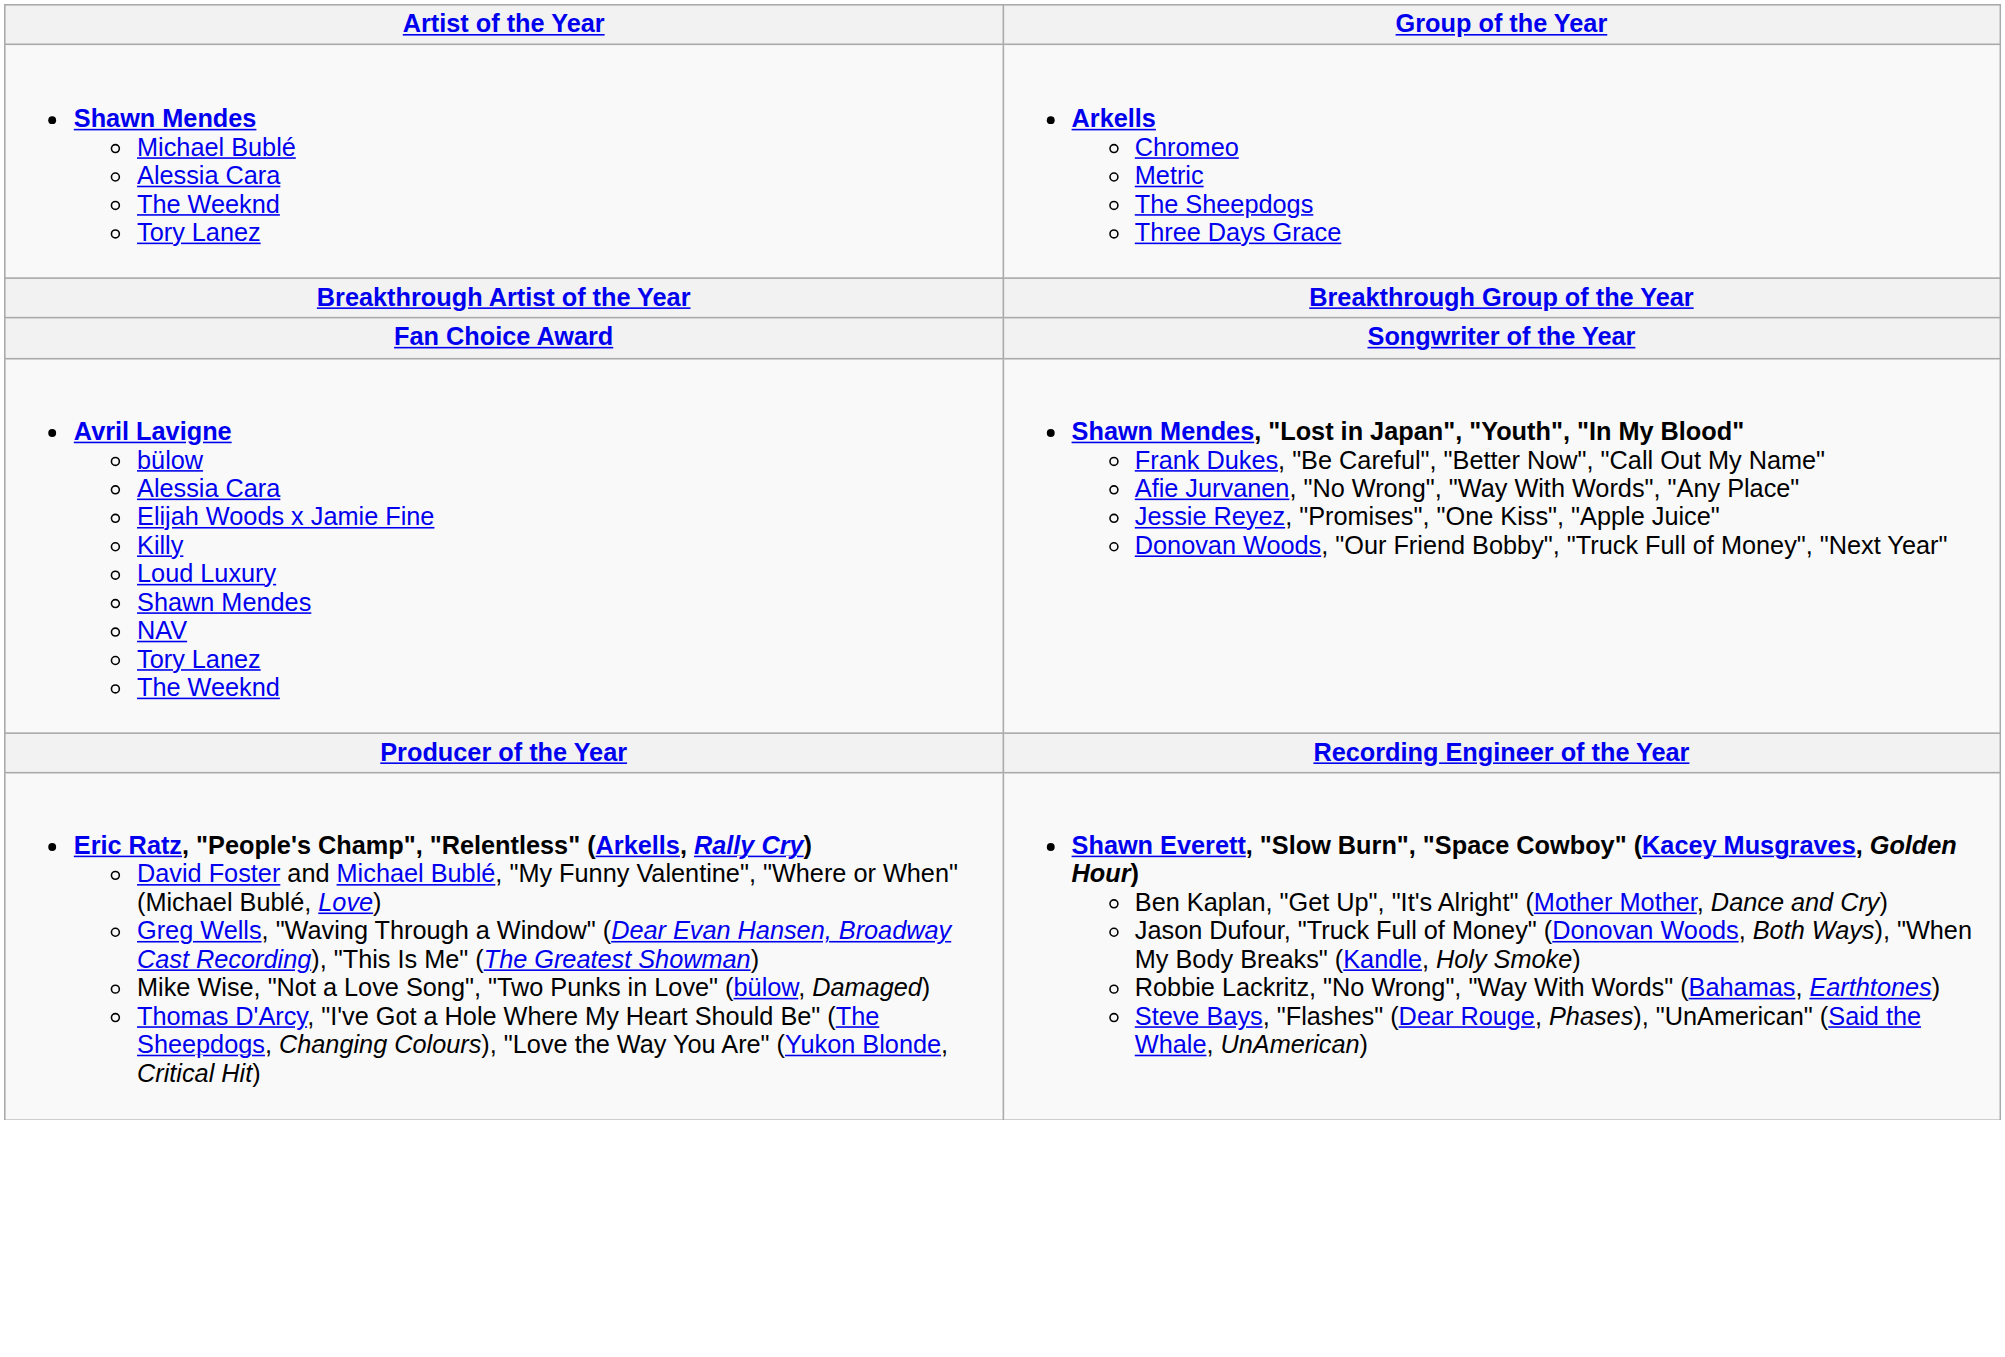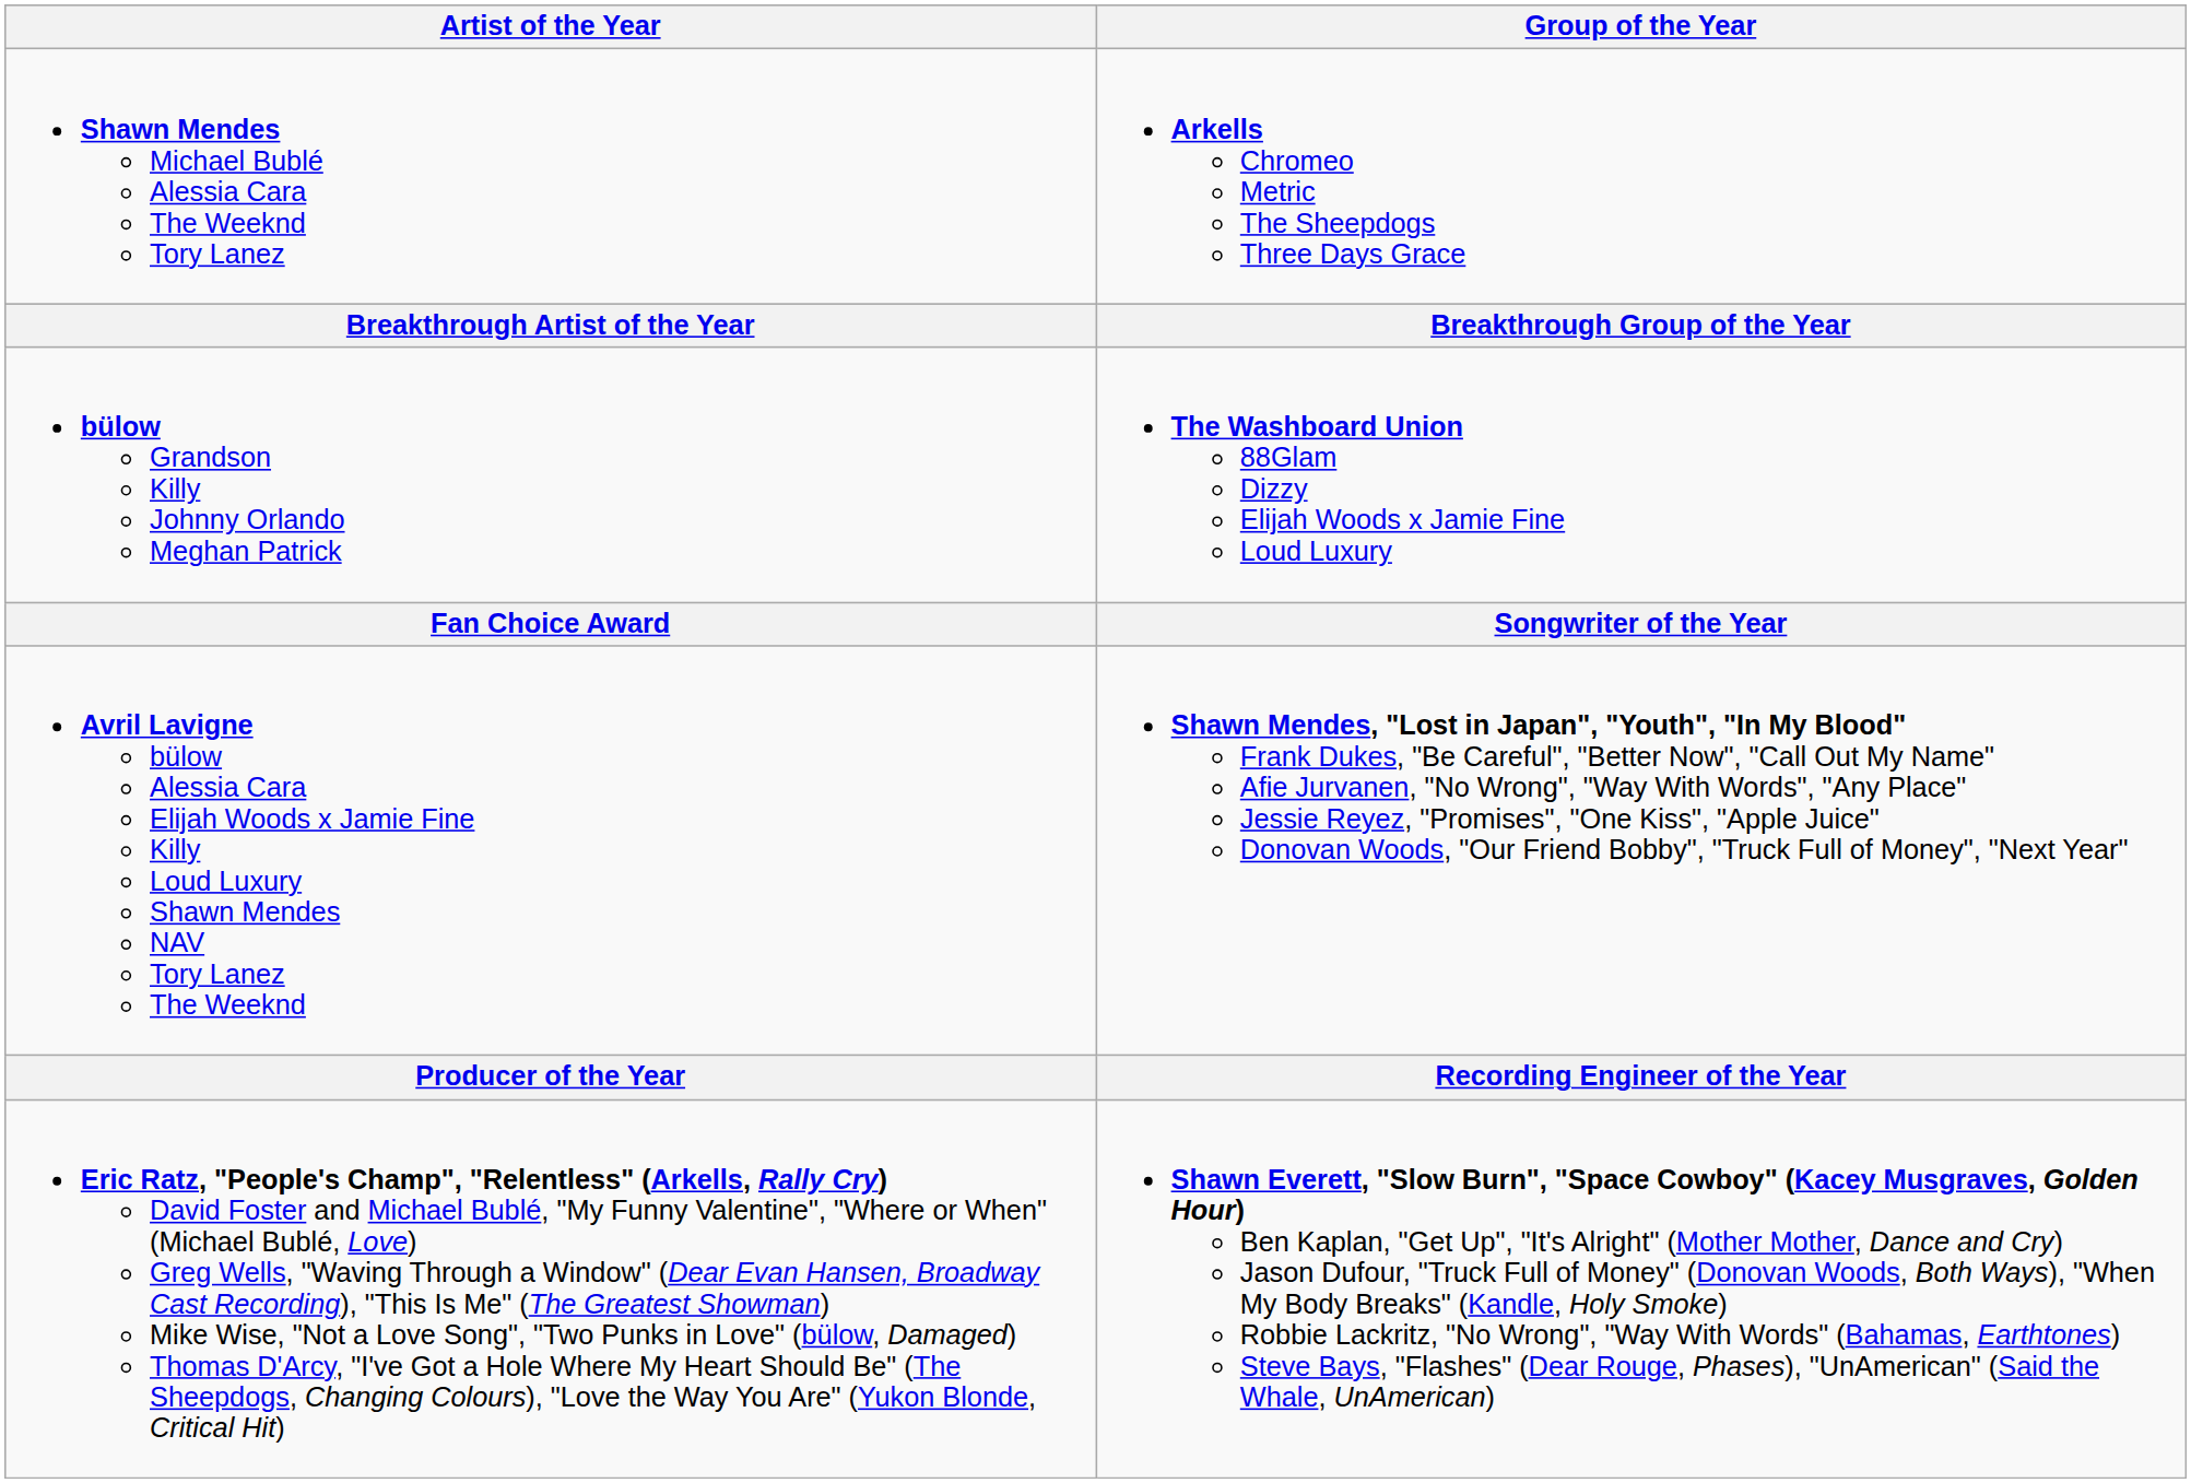+ row: bülow Grandson Killy Johnny Orlando Meghan Patrick | The Washboard Union 88Glam Dizzy Elijah Woods x Jamie Fine Loud Luxury
